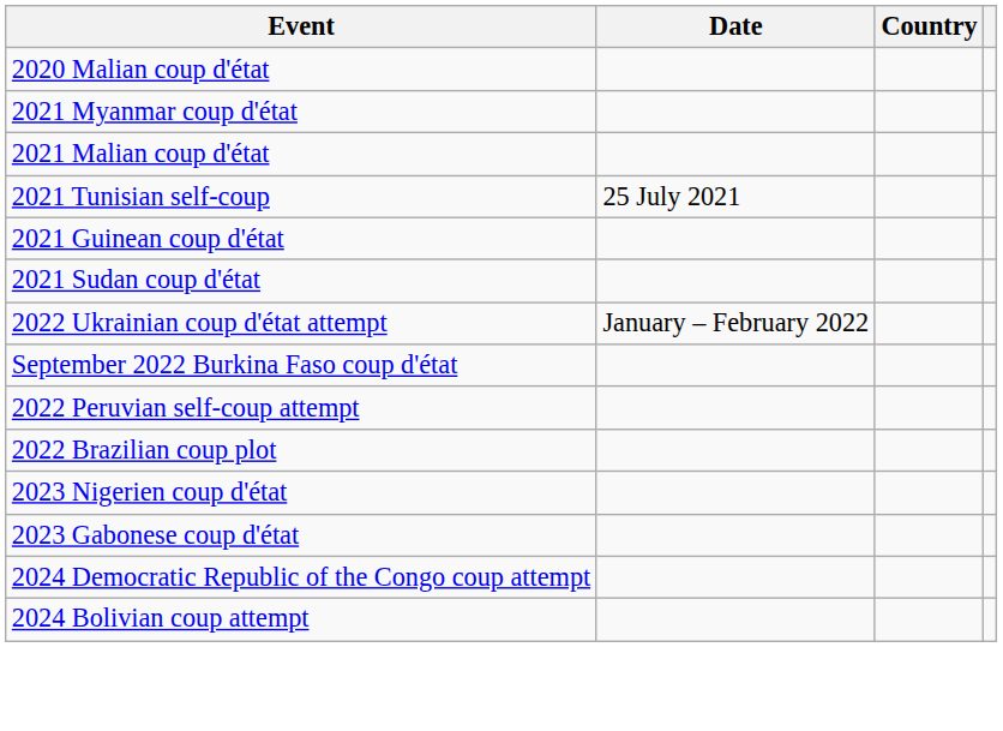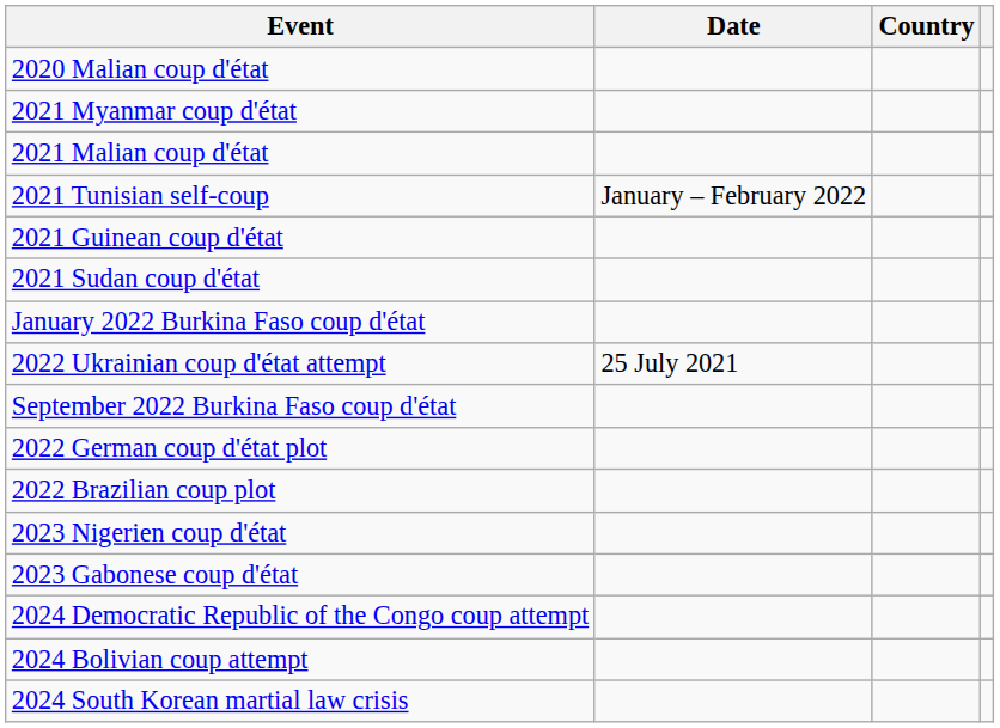2021 Tunisian self-coup | Date: 25 July 2021 -> January – February 2022
+ row: January 2022 Burkina Faso coup d'état
2022 Ukrainian coup d'état attempt | Date: January – February 2022 -> 25 July 2021
+ row: 2022 German coup d'état plot
- row: 2022 Peruvian self-coup attempt
+ row: 2024 South Korean martial law crisis
